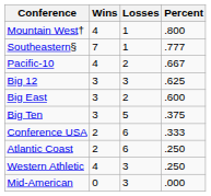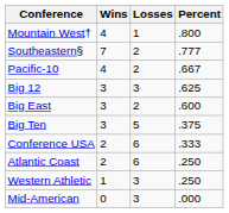Southeastern§ | Losses: 1 -> 2
Western Athletic | Wins: 4 -> 1
